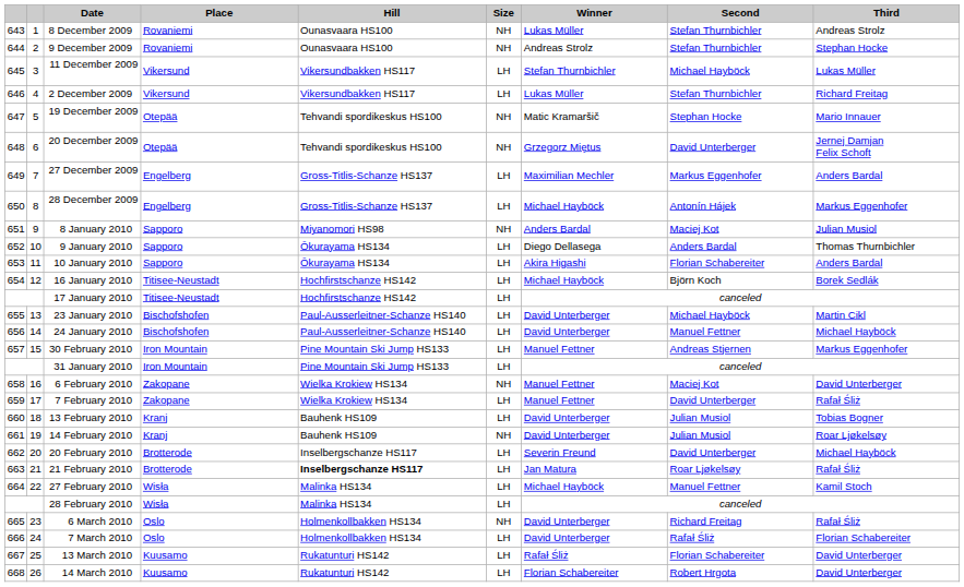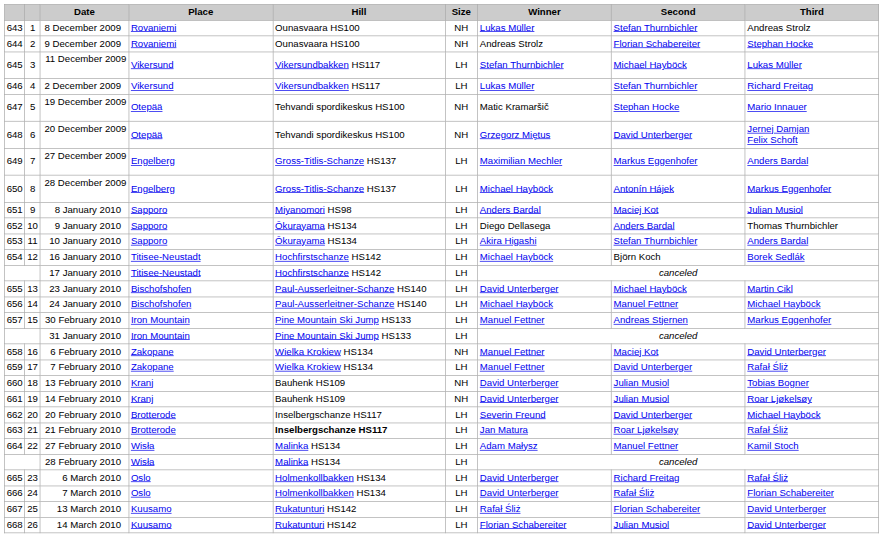9 December 2009 | Second: Stefan Thurnbichler -> Florian Schabereiter
8 January 2010 | Size: NH -> LH
10 January 2010 | Second: Florian Schabereiter -> Stefan Thurnbichler
24 January 2010 | Winner: David Unterberger -> Michael Hayböck
13 February 2010 | Size: LH -> NH
27 February 2010 | Winner: Michael Hayböck -> Adam Małysz
6 March 2010 | Size: NH -> LH
14 March 2010 | Second: Robert Hrgota -> Julian Musiol
